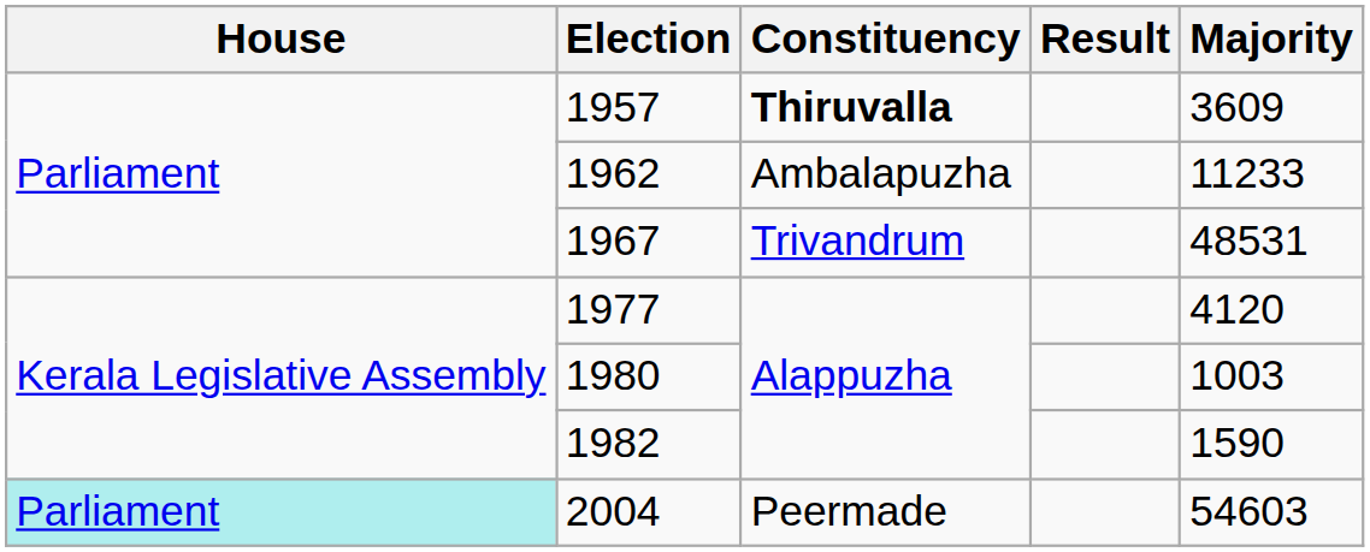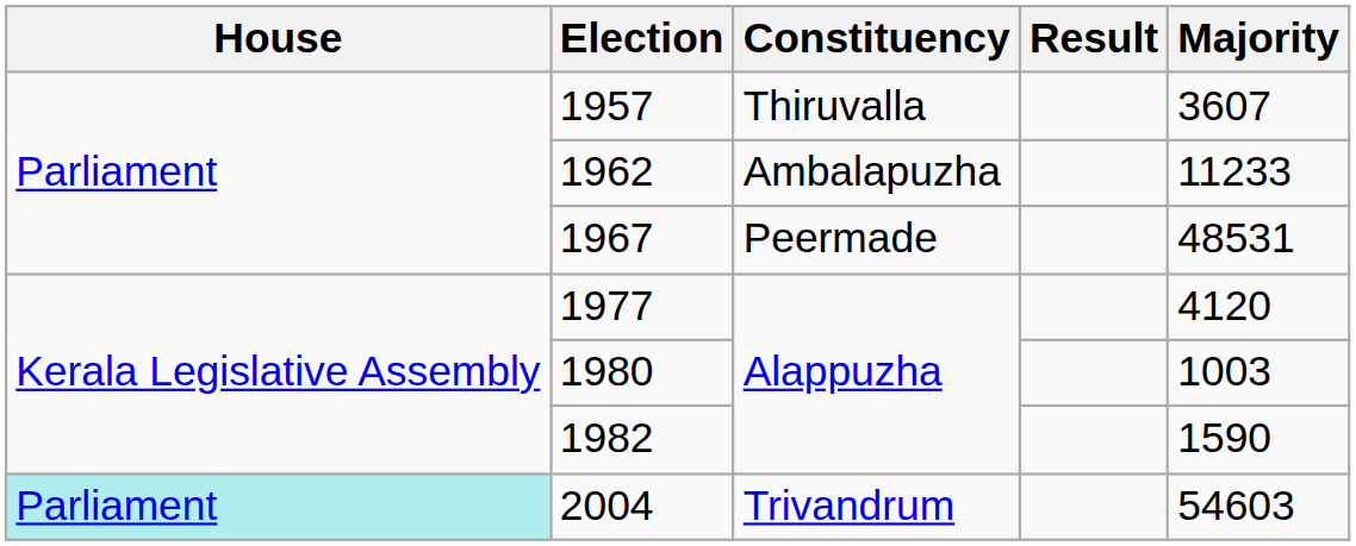1957 | Constituency: bold -> normal
1957 | Majority: 3609 -> 3607
1967 | Constituency: Trivandrum -> Peermade
2004 | Constituency: Peermade -> Trivandrum
